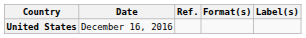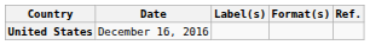columns swapped: Label(s) <-> Ref.
